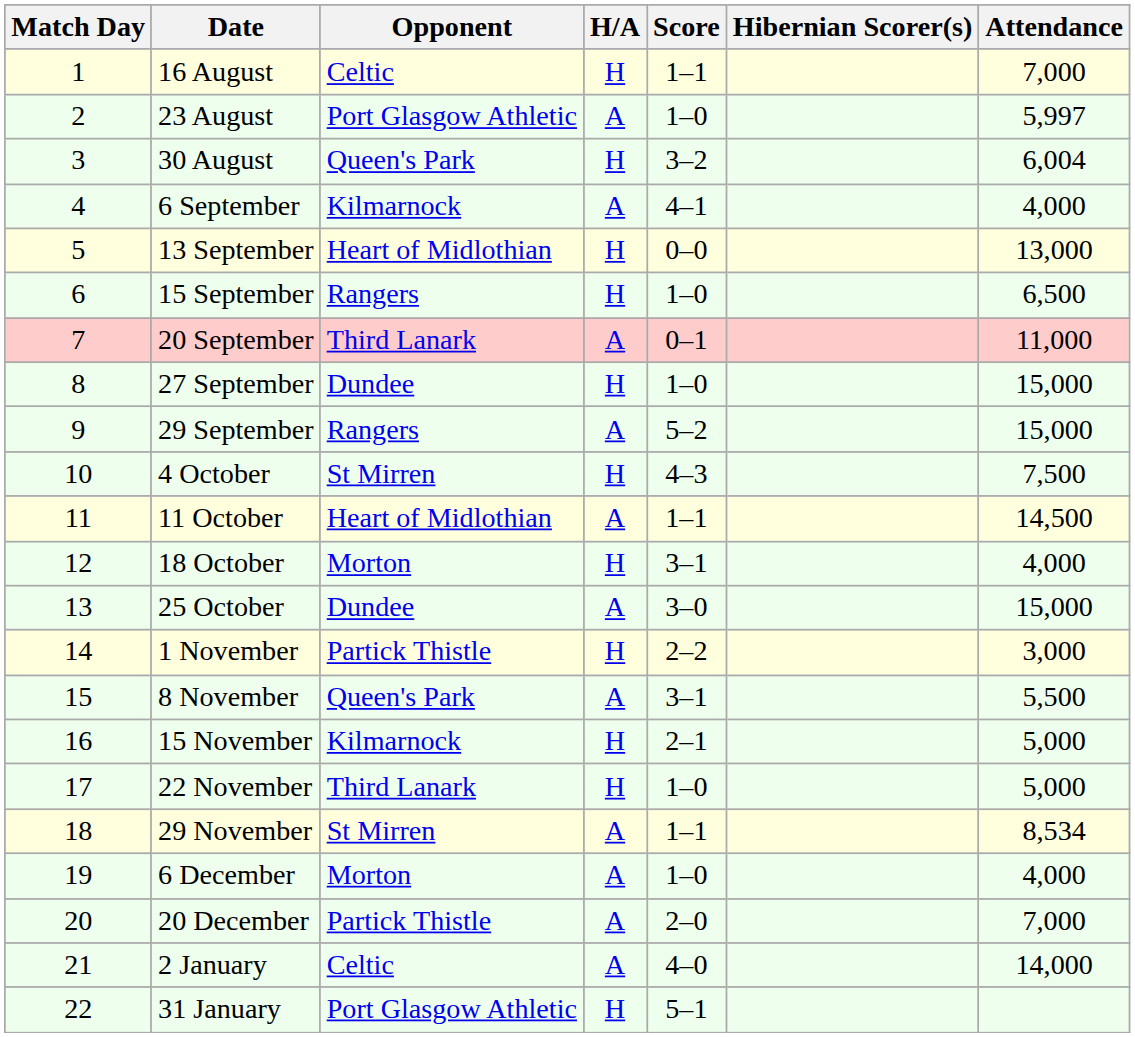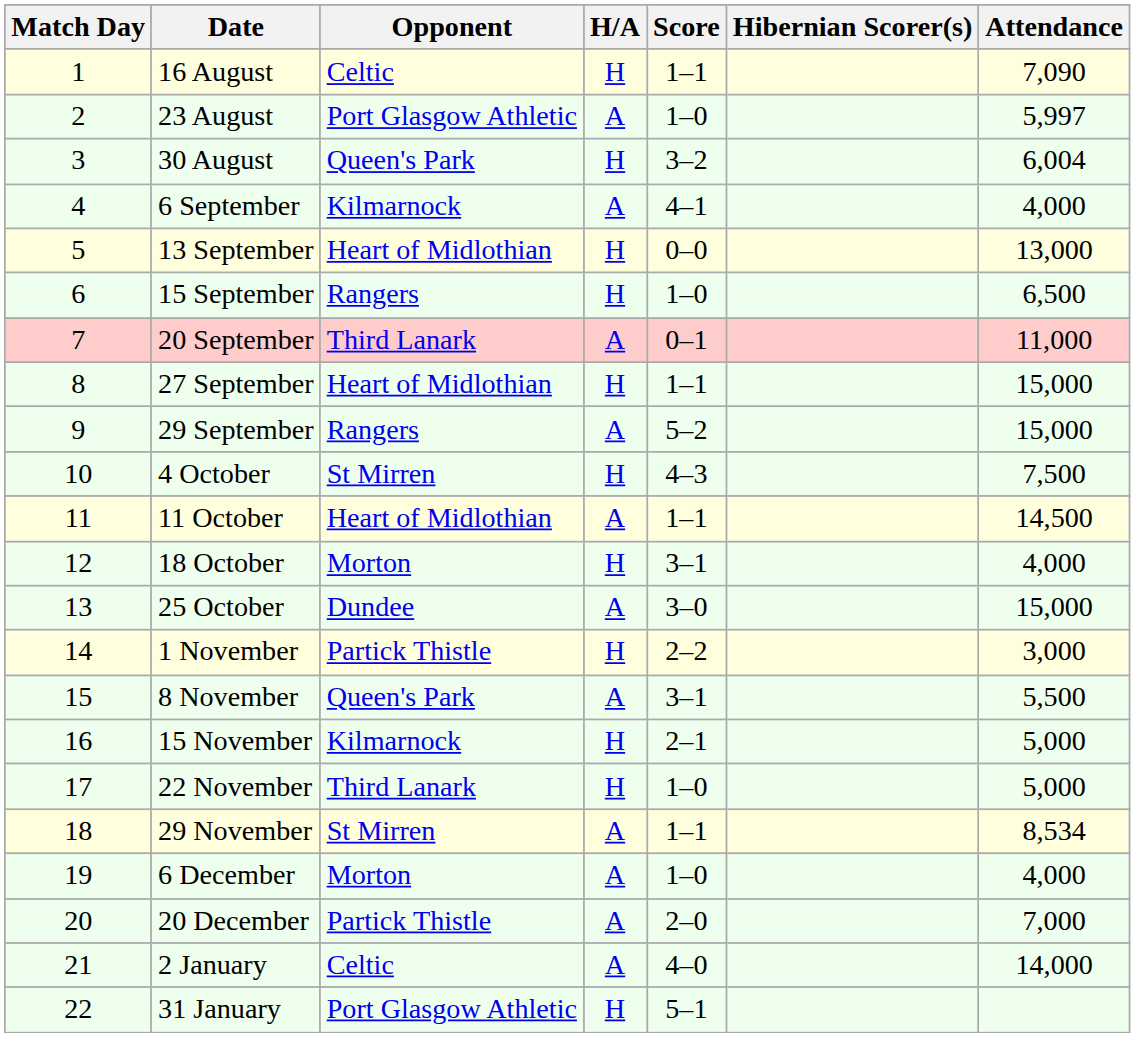16 August | Attendance: 7,000 -> 7,090
27 September | Opponent: Dundee -> Heart of Midlothian
27 September | Score: 1–0 -> 1–1
